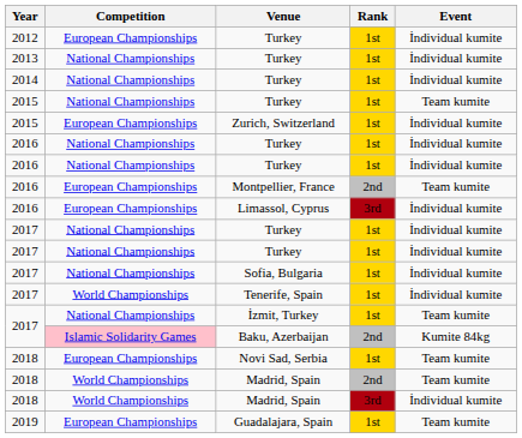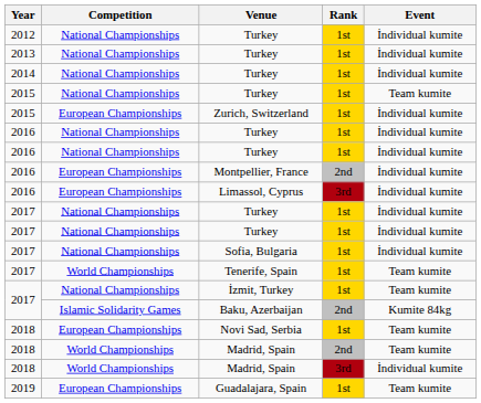2012 / Turkey | Competition: European Championships -> National Championships
Montpellier, France | Event: Team kumite -> İndividual kumite
Tenerife, Spain | Event: İndividual kumite -> Team kumite
Baku, Azerbaijan | Competition: pink background -> no background
